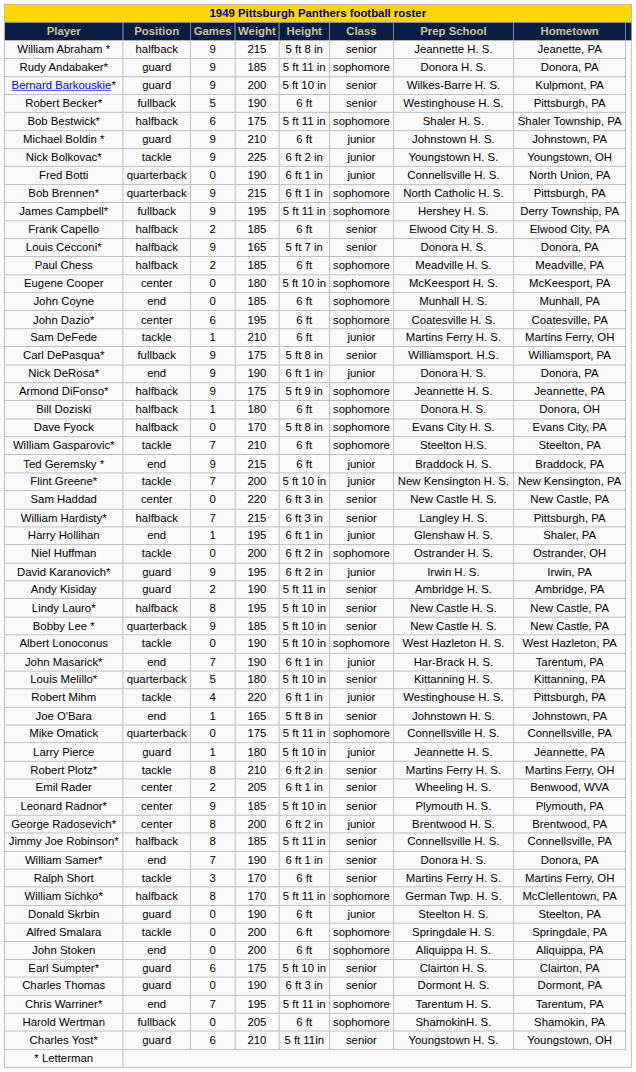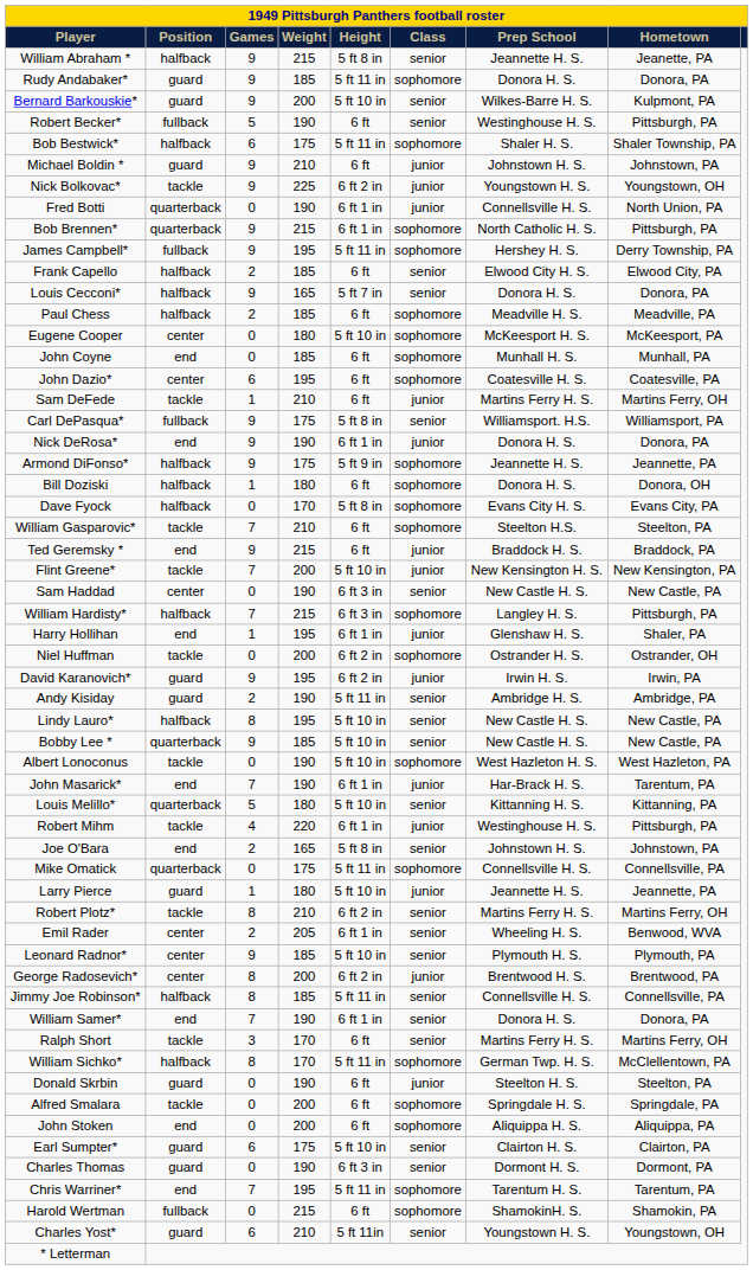Sam Haddad | Weight: 220 -> 190
William Hardisty* | Class: senior -> sophomore
Joe O'Bara | Games: 1 -> 2
Harold Wertman | Weight: 205 -> 215
